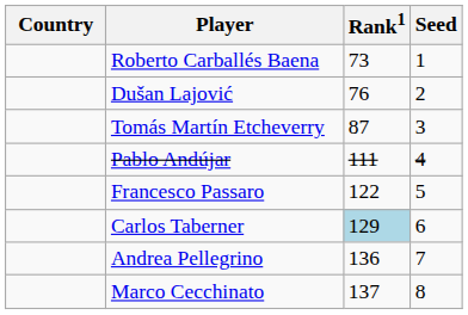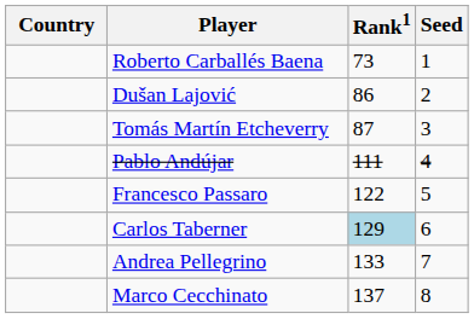Dušan Lajović | Rank1: 76 -> 86
Andrea Pellegrino | Rank1: 136 -> 133
